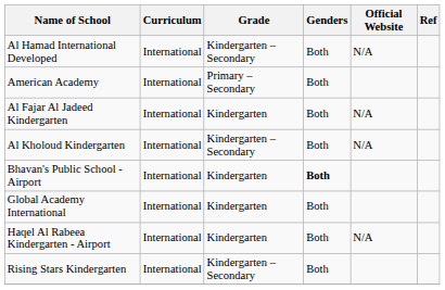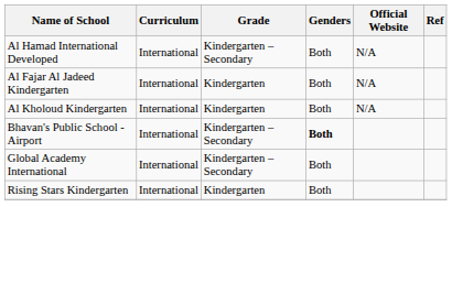- row: American Academy | International | Primary – Secondary | Both
Al Kholoud Kindergarten | Grade: Kindergarten – Secondary -> Kindergarten
Bhavan's Public School - Airport | Grade: Kindergarten -> Kindergarten – Secondary
Global Academy International | Grade: Kindergarten -> Kindergarten – Secondary
- row: Haqel Al Rabeea Kindergarten - Airport | International | Kindergarten | Both | N/A
Rising Stars Kindergarten | Grade: Kindergarten – Secondary -> Kindergarten
